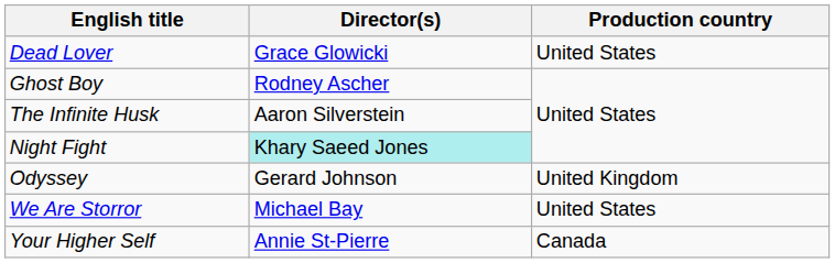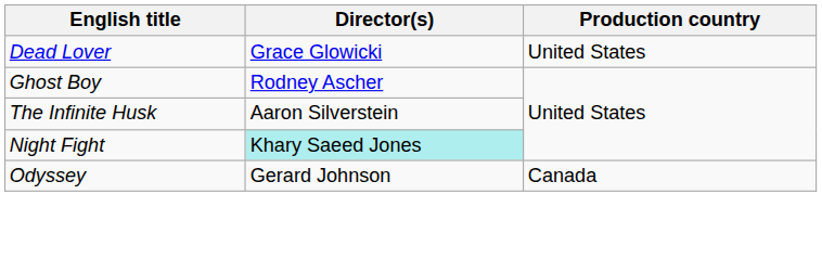Odyssey | Production country: United Kingdom -> Canada
- row: We Are Storror | Michael Bay | United States
- row: Your Higher Self | Annie St-Pierre | Canada
